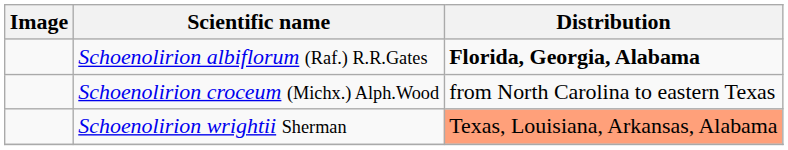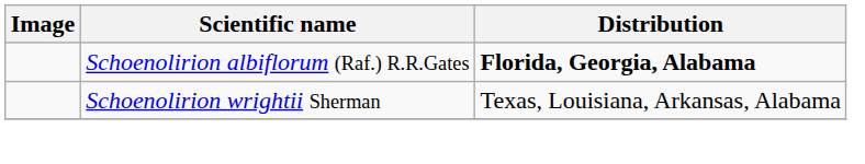- row: Schoenolirion croceum (Michx.) Alph.Wood | from North Carolina to eastern Texas
Schoenolirion wrightii Sherman | Distribution: lightsalmon background -> no background
